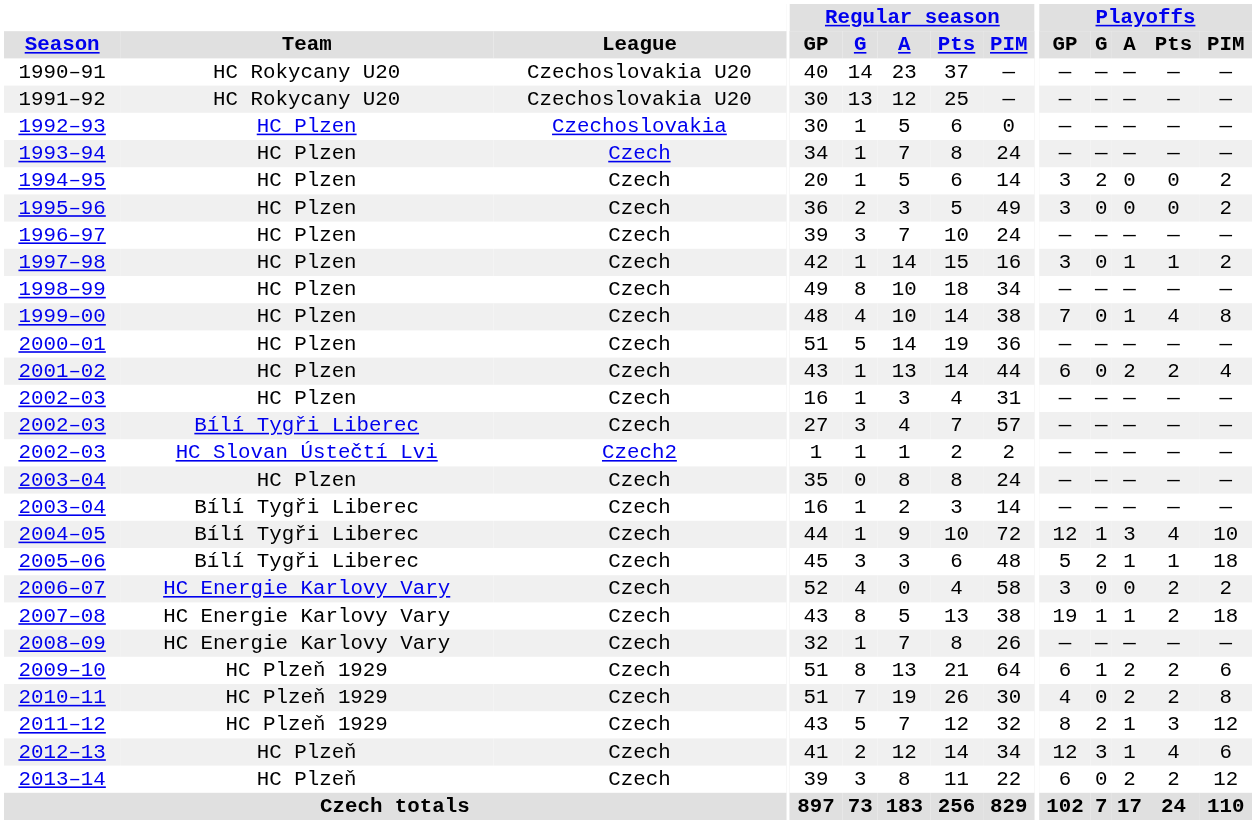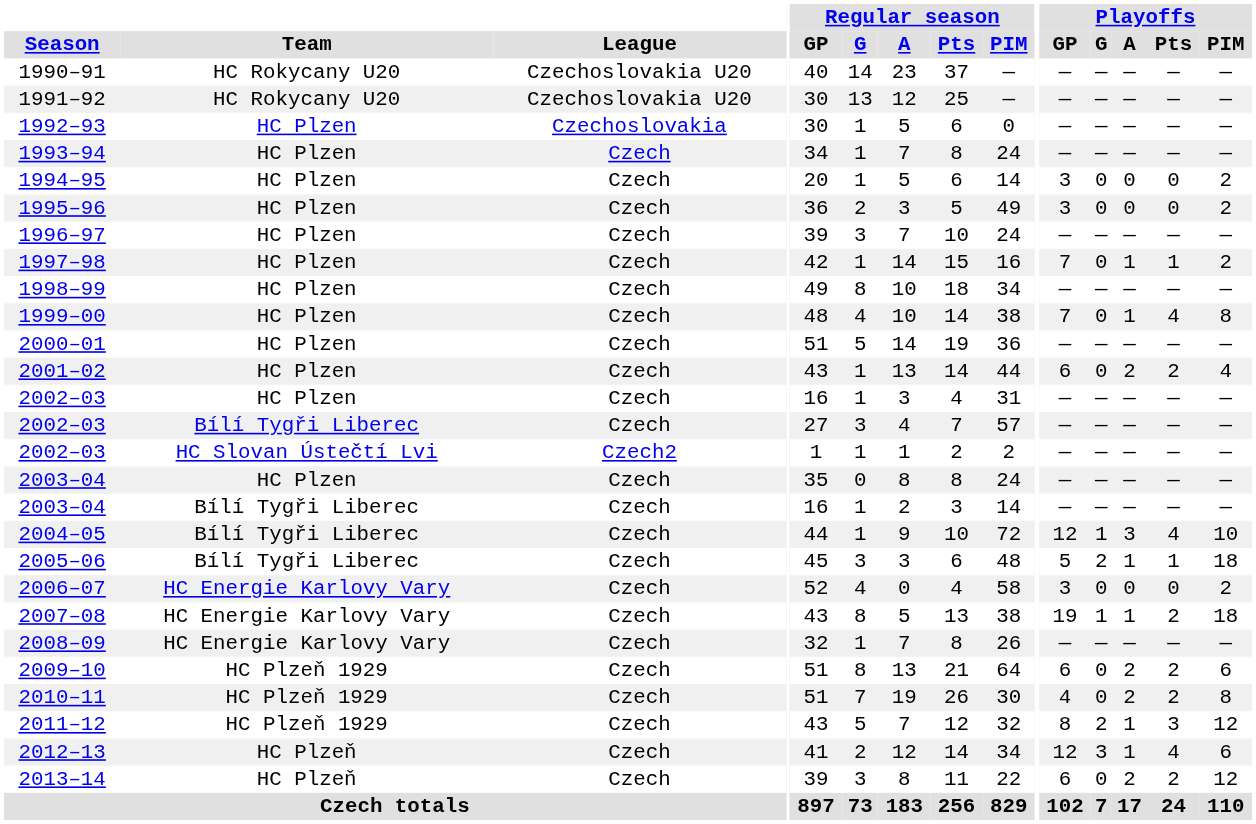1994–95 | Playoffs / G: 2 -> 0
1997–98 | Playoffs / GP: 3 -> 7
2006–07 | Playoffs / Pts: 2 -> 0
2009–10 | Playoffs / G: 1 -> 0
